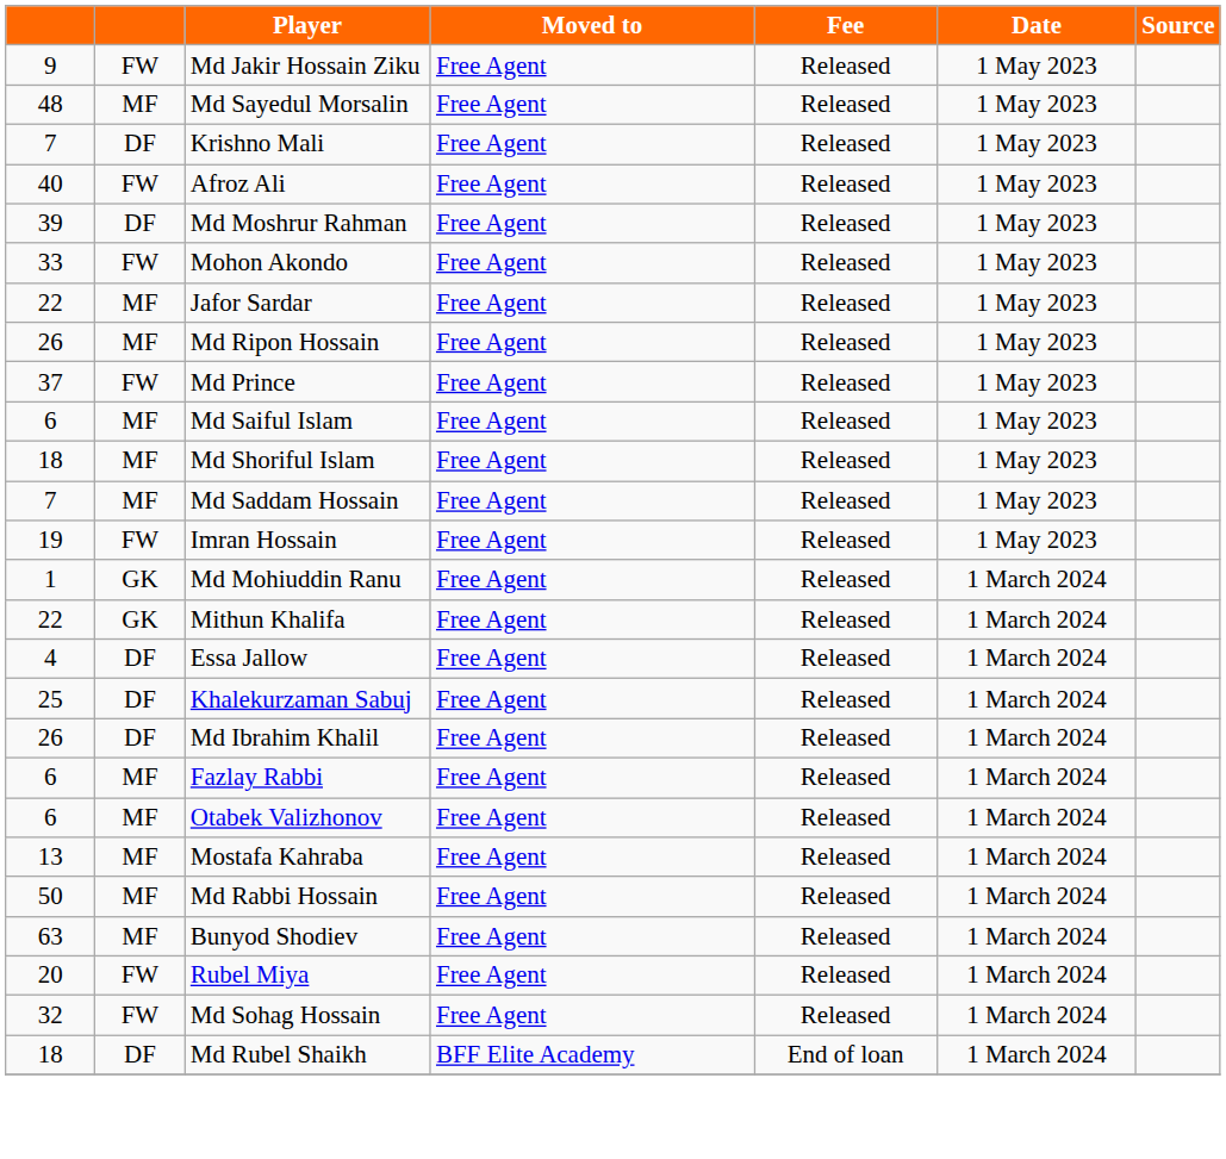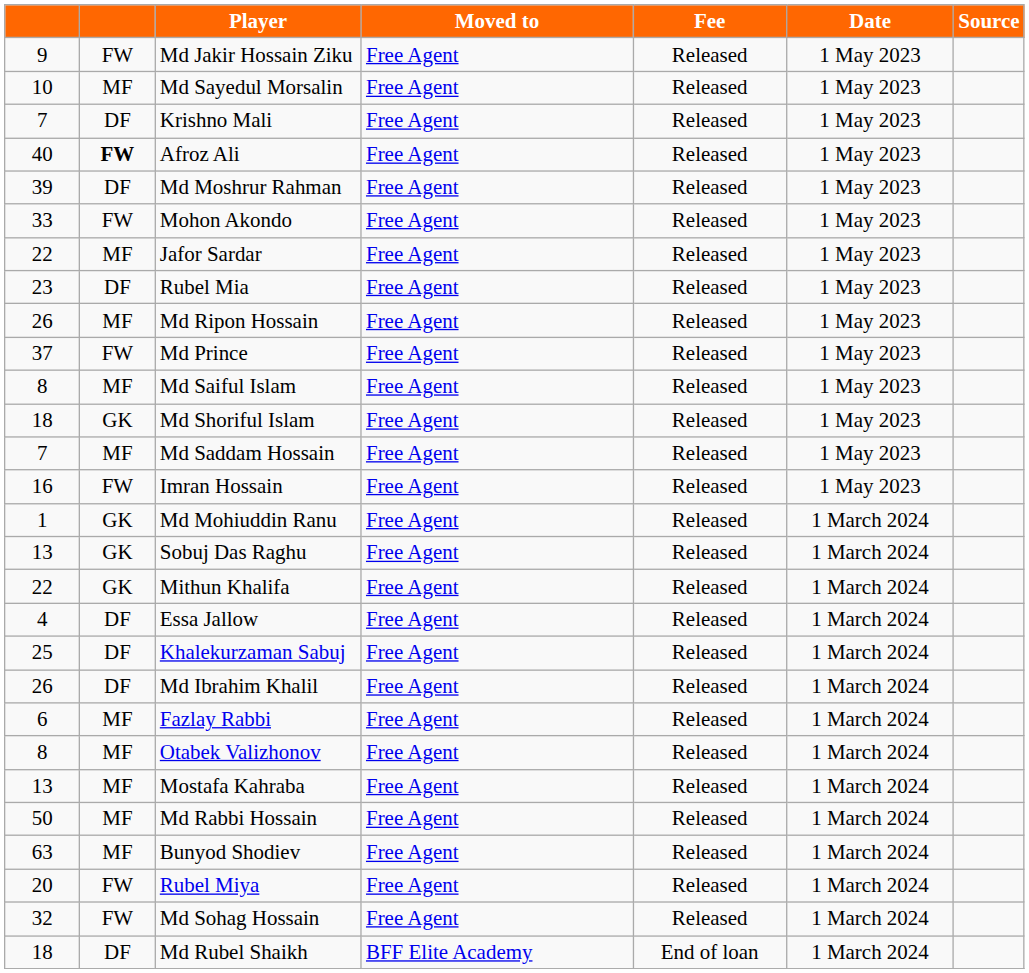Md Sayedul Morsalin | column 1: 48 -> 10
Afroz Ali | column 2: normal -> bold
+ row: 23 | DF | Rubel Mia | Free Agent | Released | 1 May 2023
Md Saiful Islam | column 1: 6 -> 8
Md Shoriful Islam | column 2: MF -> GK
Imran Hossain | column 1: 19 -> 16
+ row: 13 | GK | Sobuj Das Raghu | Free Agent | Released | 1 March 2024
Otabek Valizhonov | column 1: 6 -> 8
